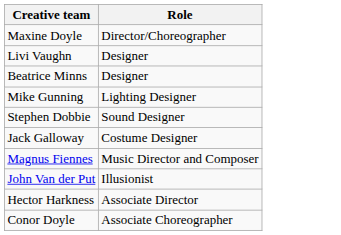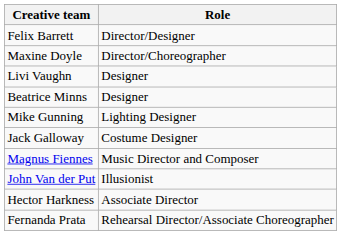+ row: Felix Barrett | Director/Designer
- row: Stephen Dobbie | Sound Designer
- row: Conor Doyle | Associate Choreographer
+ row: Fernanda Prata | Rehearsal Director/Associate Choreographer
